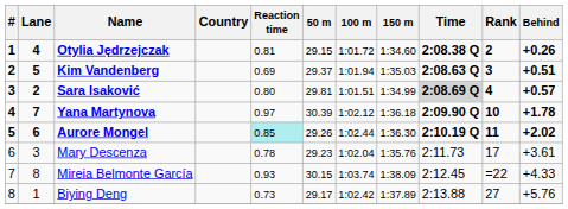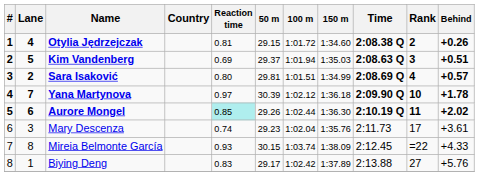Sara Isaković | Time: lightgrey background -> no background
Mary Descenza | Reaction time: 0.78 -> 0.74
Biying Deng | Reaction time: 0.73 -> 0.83
